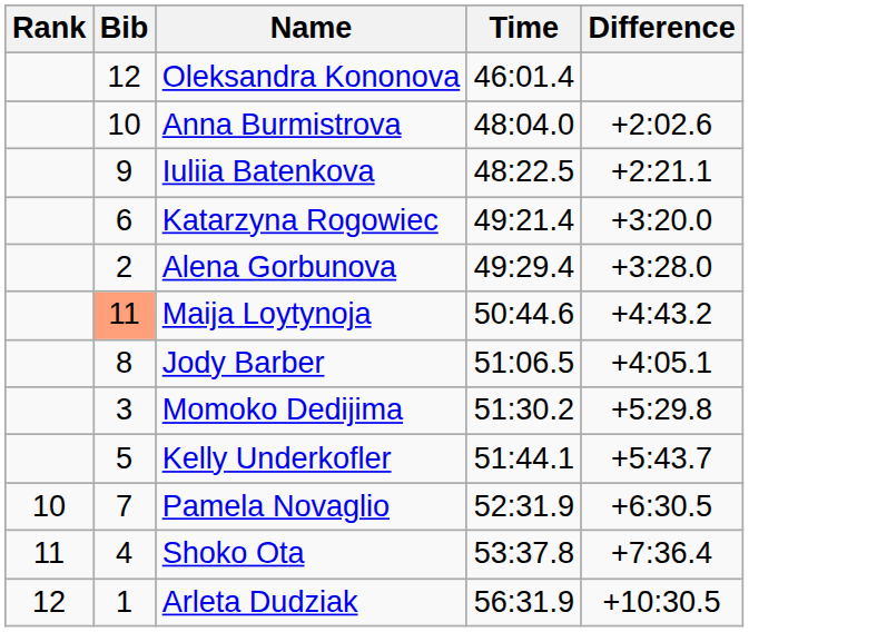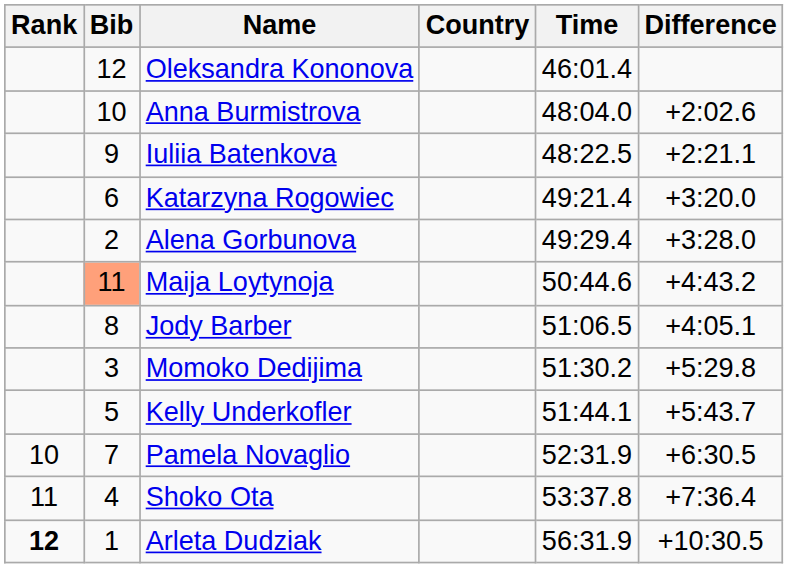+ column: Country
Arleta Dudziak | Rank: normal -> bold
